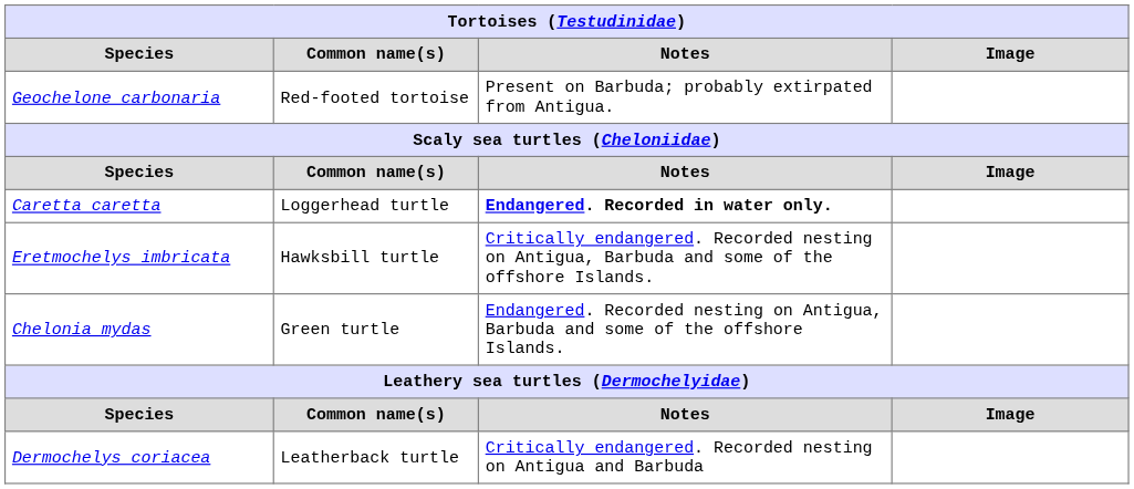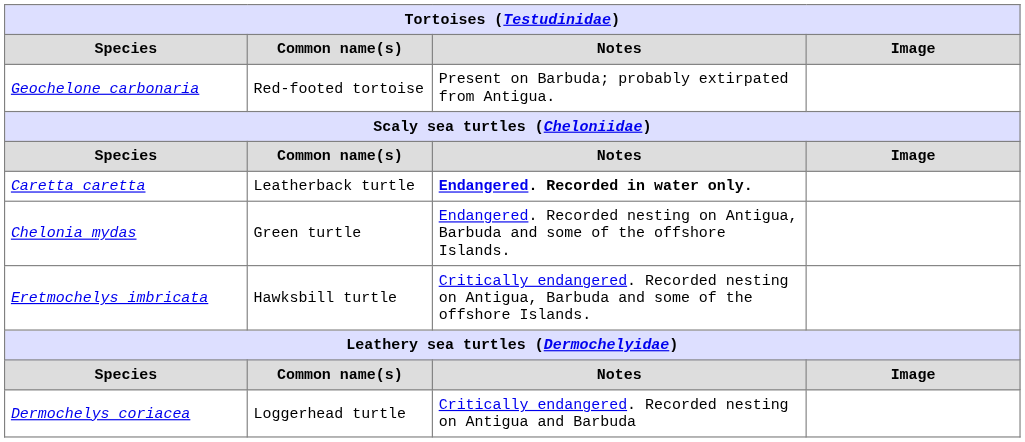Caretta caretta | Common name(s): Loggerhead turtle -> Leatherback turtle
rows swapped: Chelonia mydas <-> Eretmochelys imbricata
Dermochelys coriacea | Common name(s): Leatherback turtle -> Loggerhead turtle
